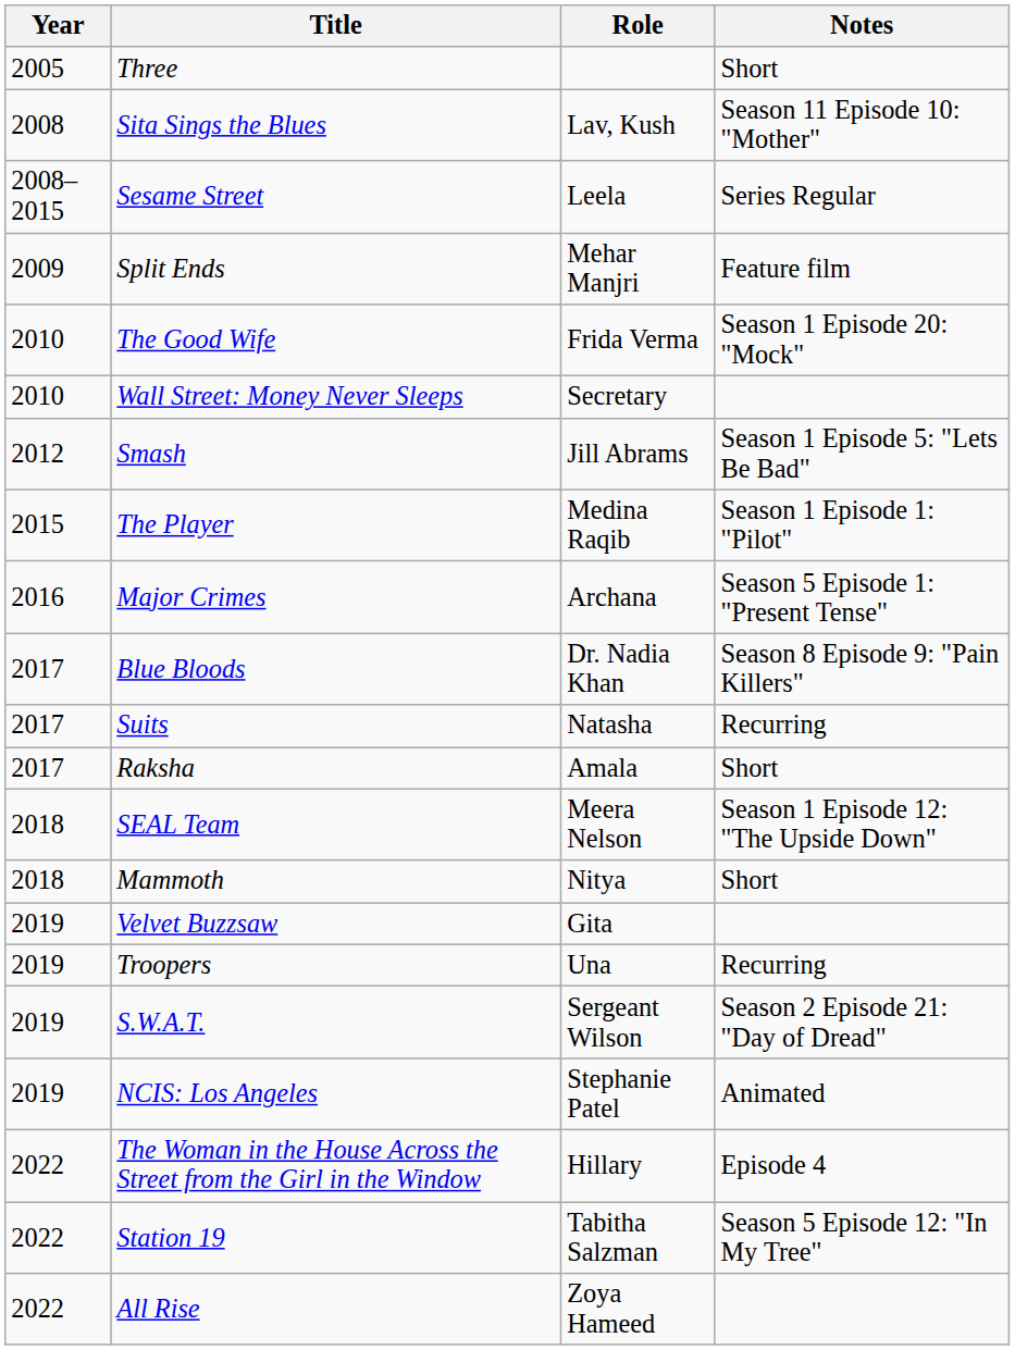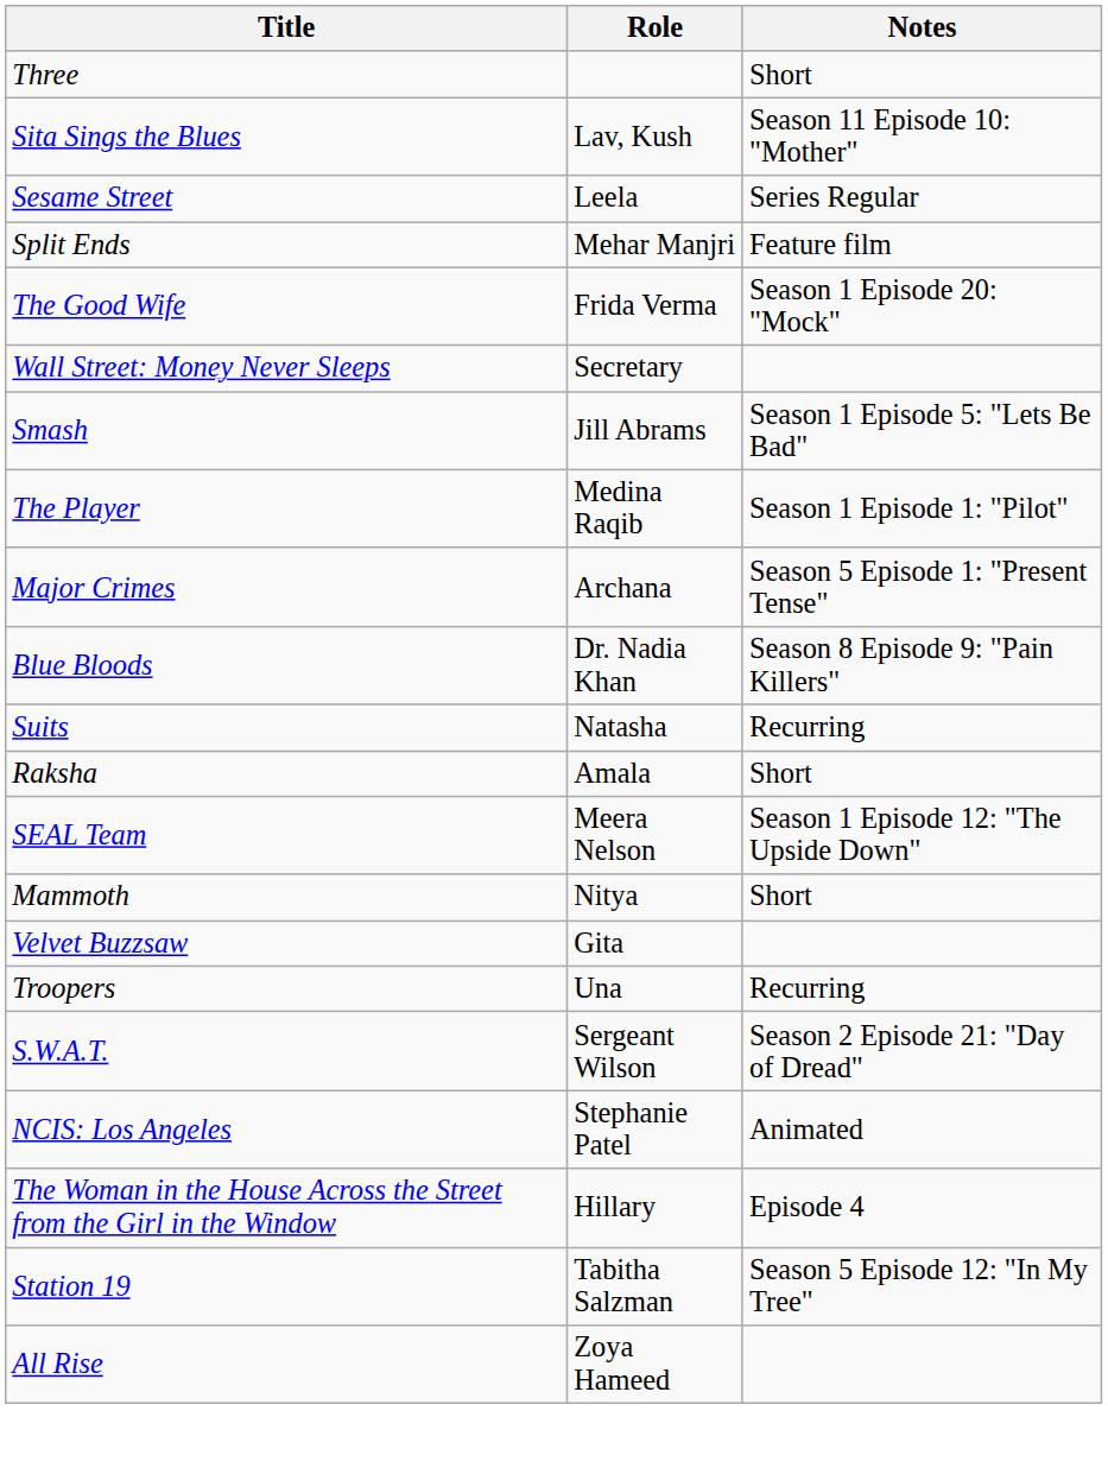- column: Year | 2005 | 2008 | 2008–2015 | 2009 | 2010 | 2010 | 2012 | 2015 | 2016 | 2017 | 2017 | 2017 | 2018 | 2018 | 2019 | 2019 | 2019 | 2019 | 2022 | 2022 | 2022
